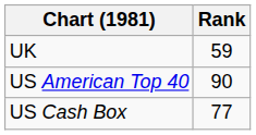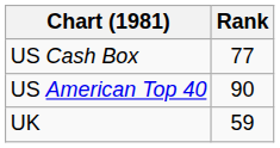rows swapped: UK <-> US Cash Box
